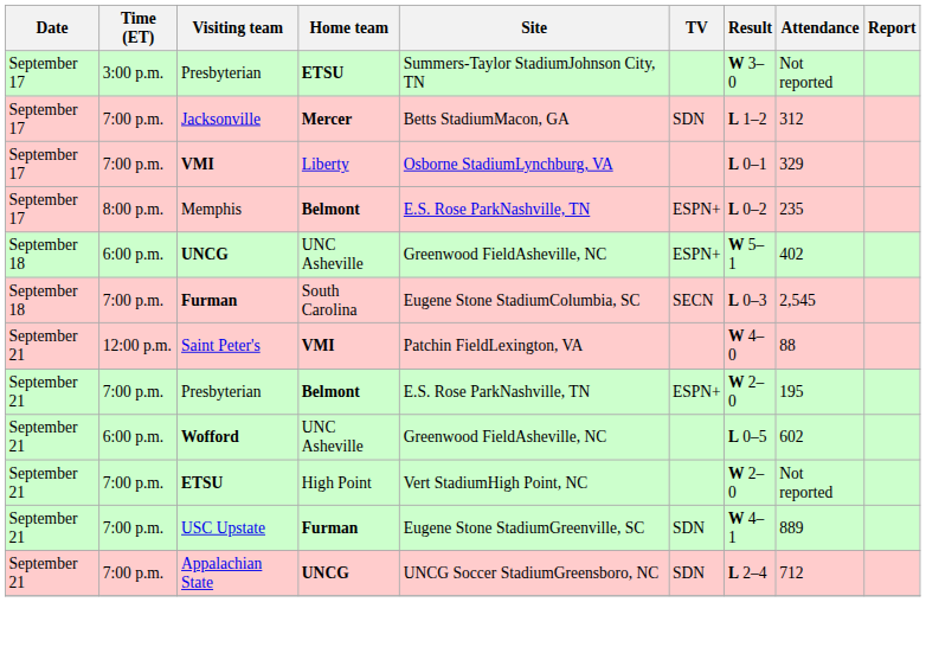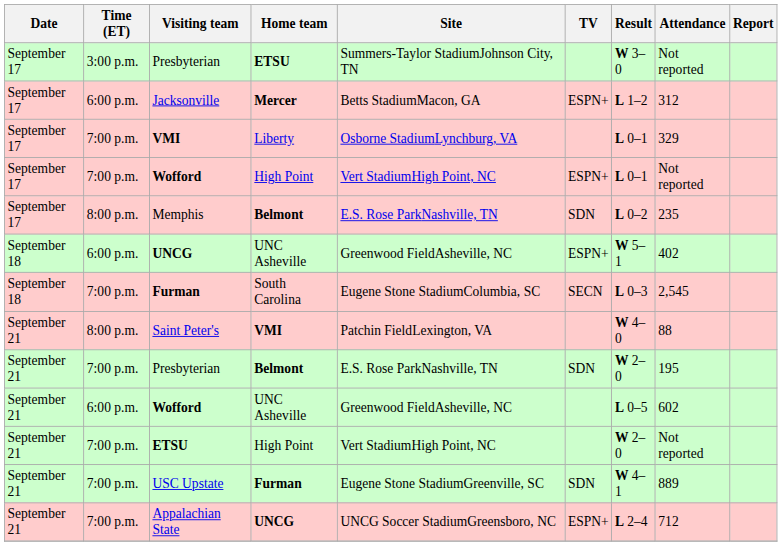Jacksonville | Time (ET): 7:00 p.m. -> 6:00 p.m.
Jacksonville | TV: SDN -> ESPN+
+ row: September 17 | 7:00 p.m. | Wofford | High Point | Vert StadiumHigh Point, NC | ESPN+ | L 0–1 | Not reported
Memphis | TV: ESPN+ -> SDN
Saint Peter's | Time (ET): 12:00 p.m. -> 8:00 p.m.
Presbyterian / Belmont | TV: ESPN+ -> SDN
Appalachian State | TV: SDN -> ESPN+
